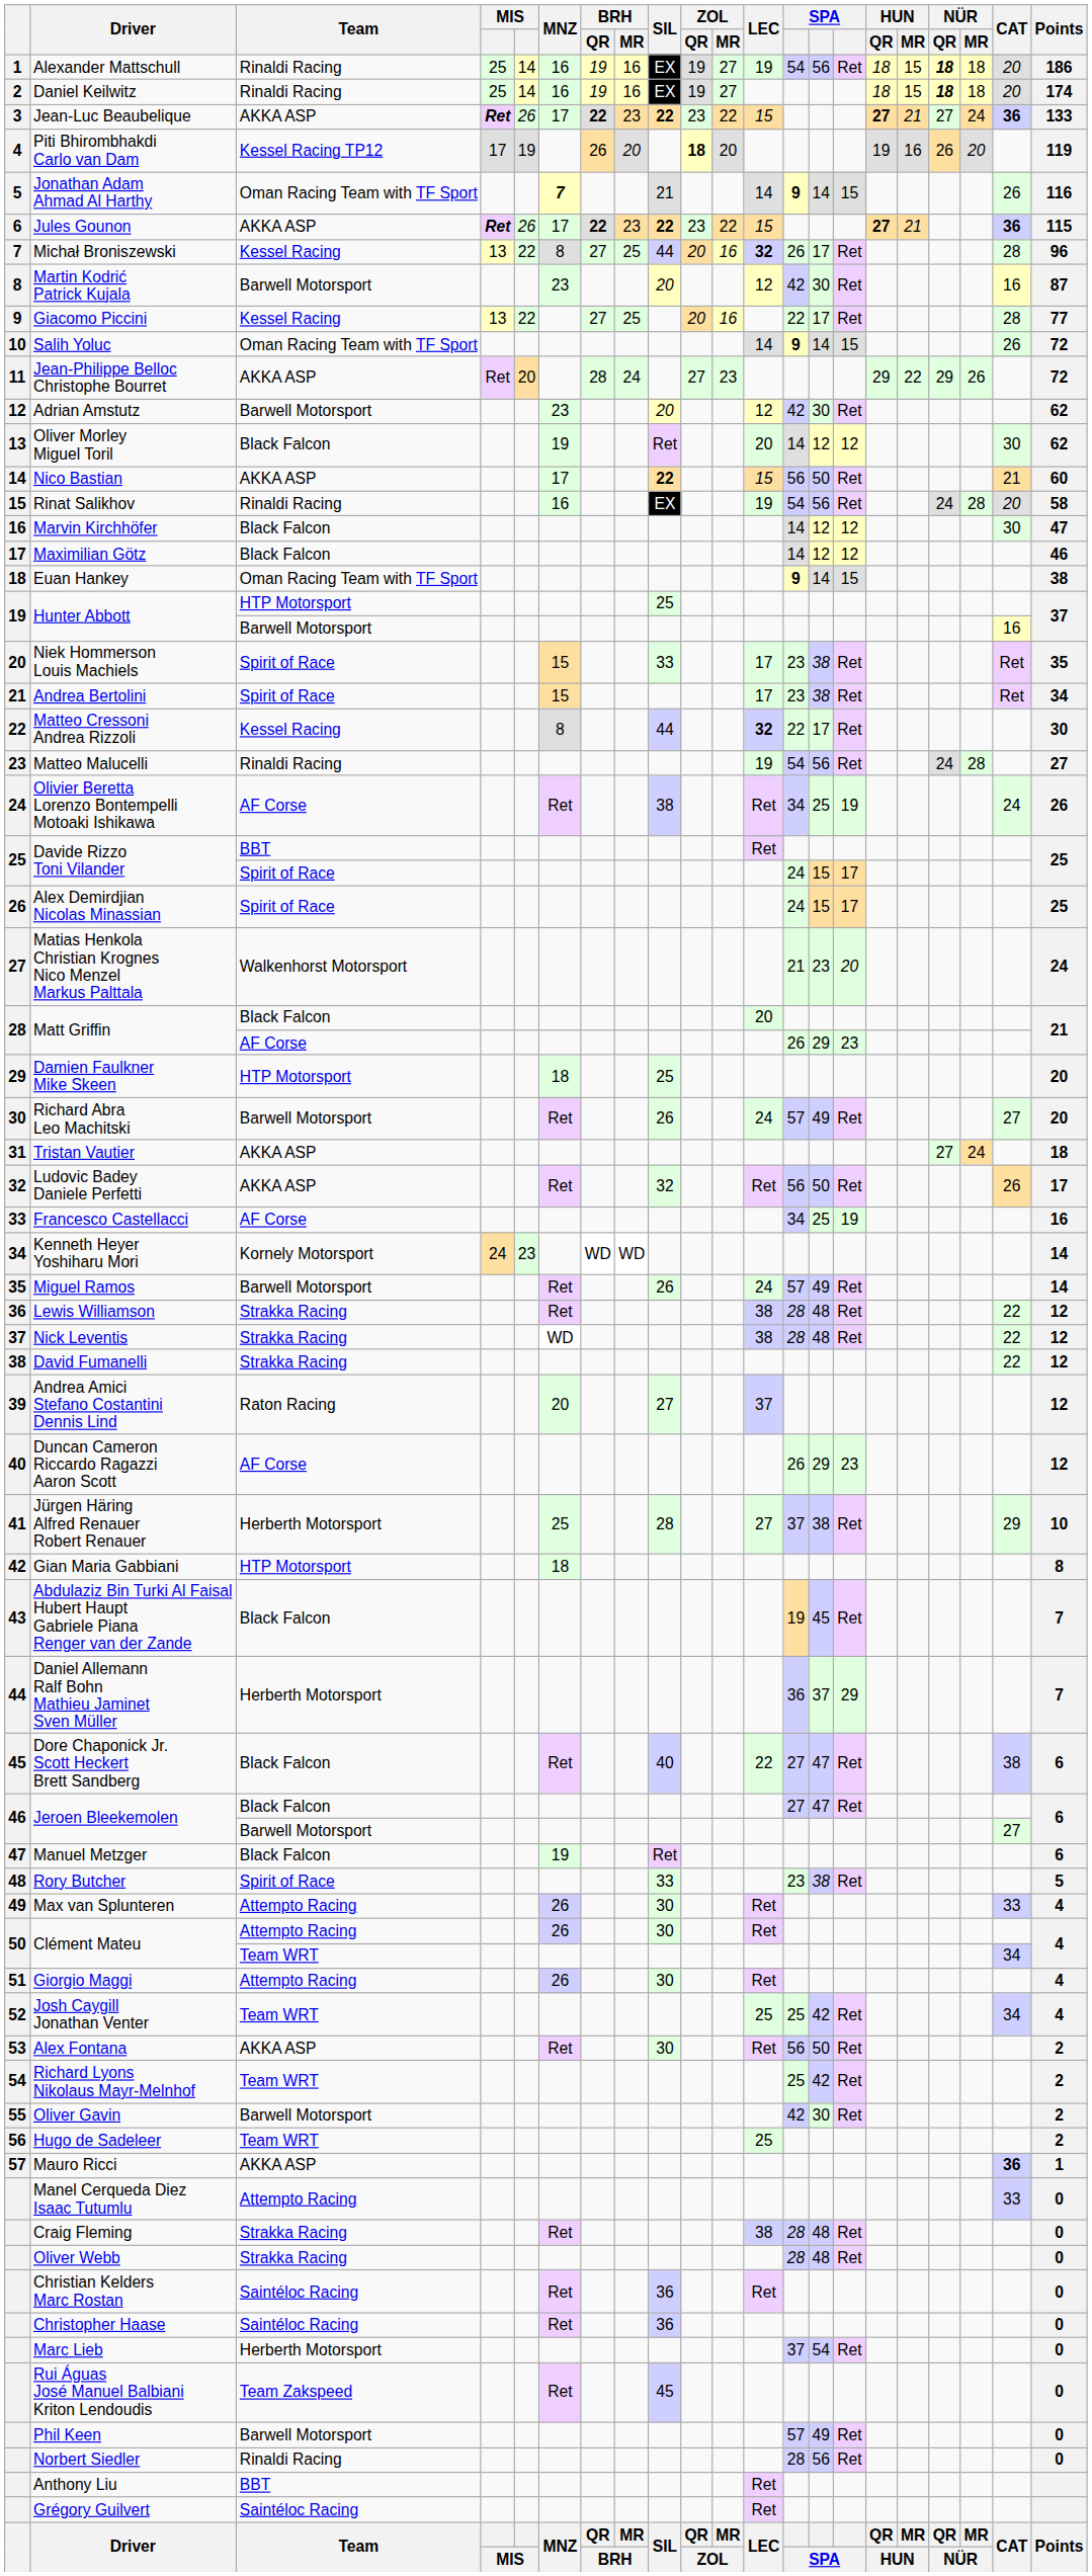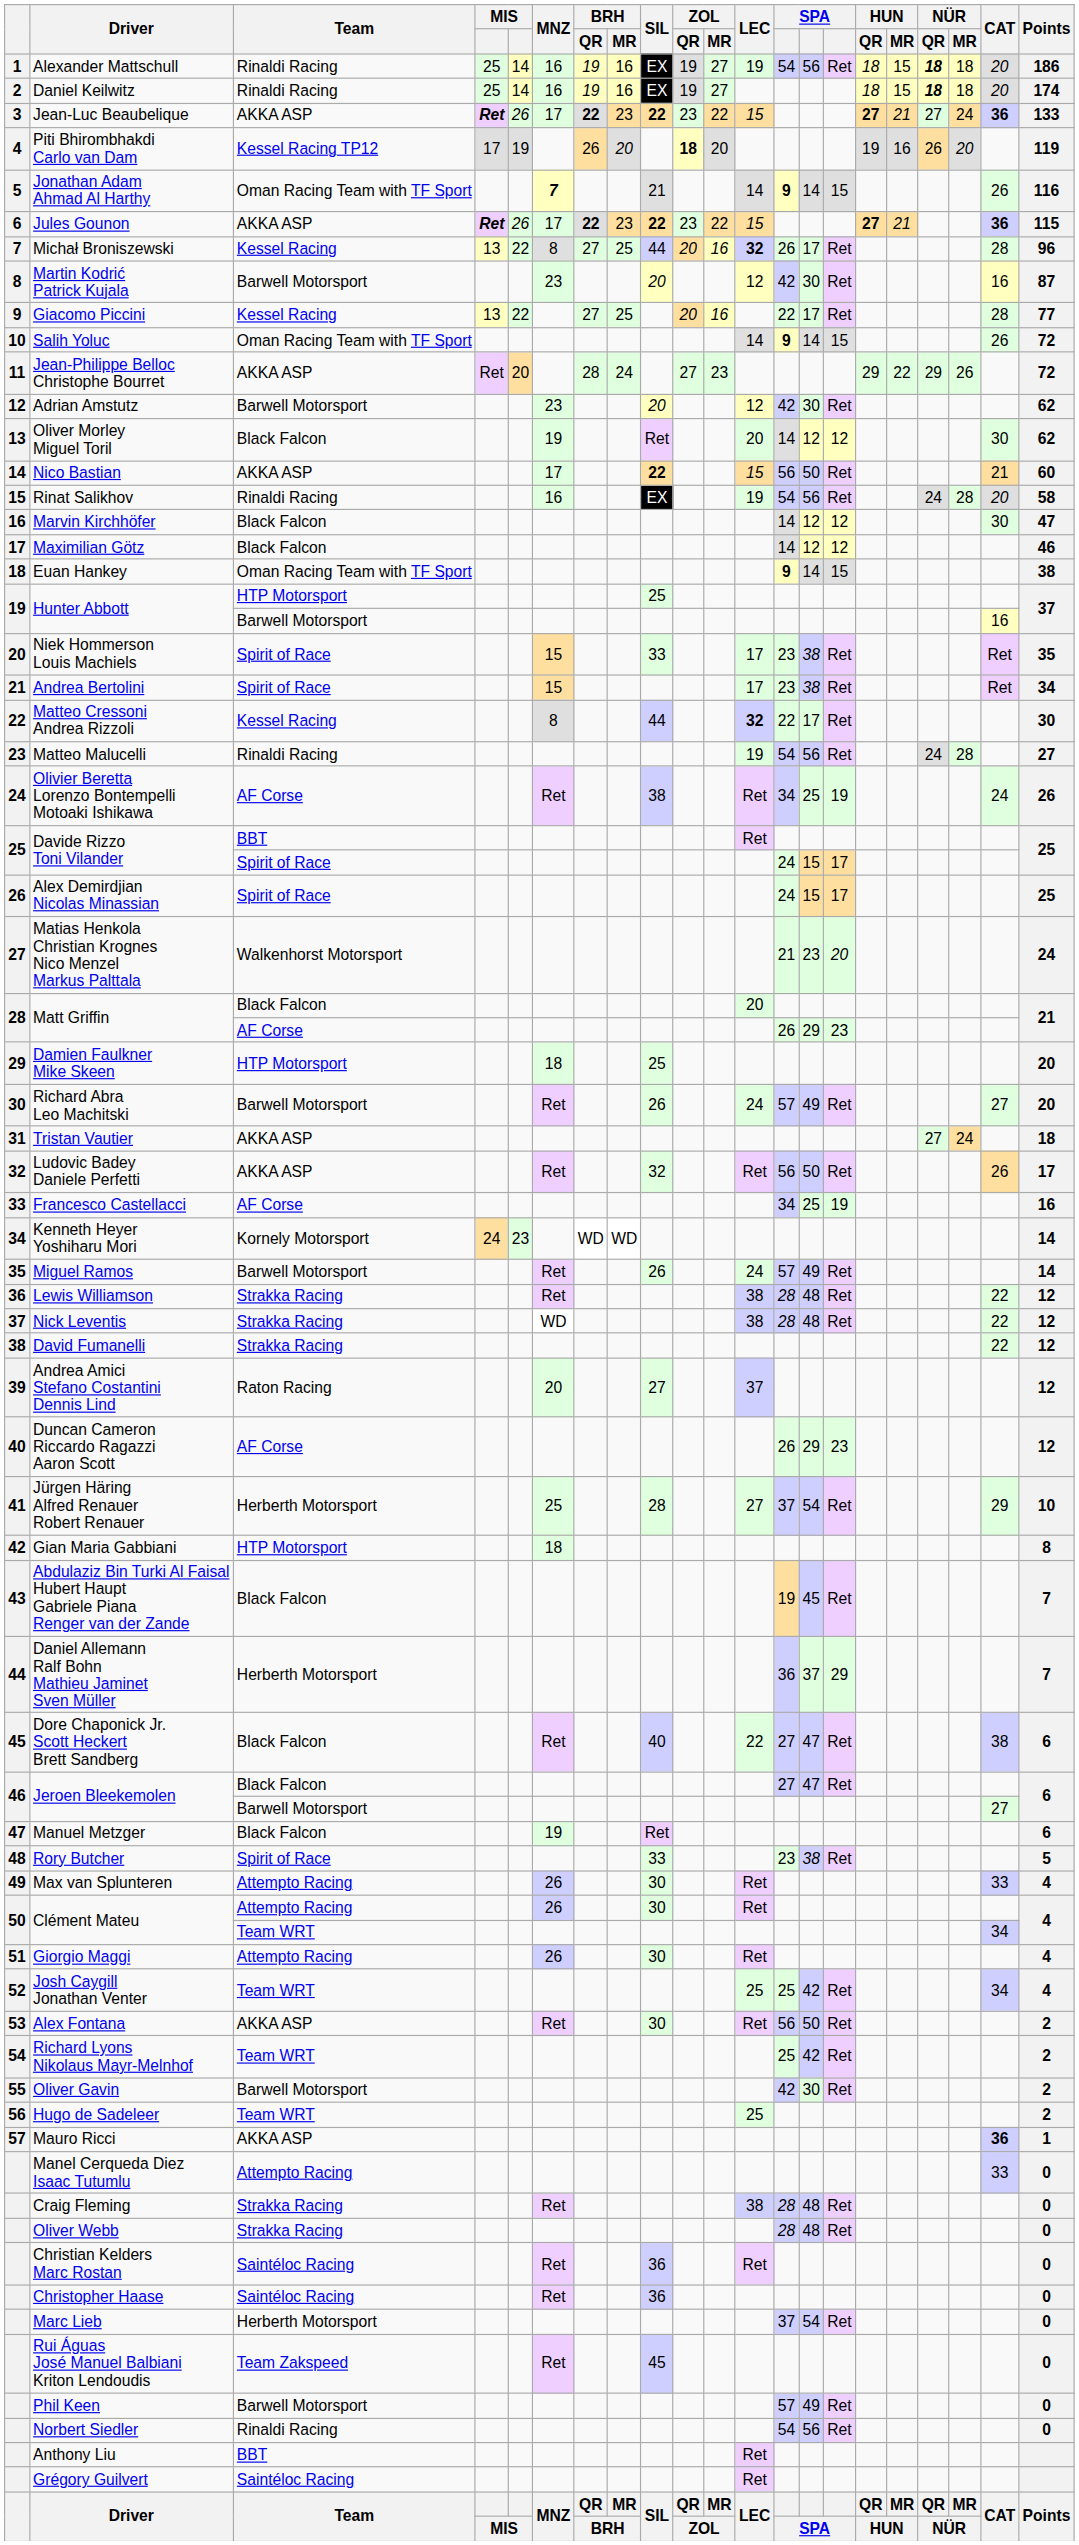Jürgen Häring Alfred Renauer Robert Renauer | column 14: 38 -> 54
Norbert Siedler | column 13: 28 -> 54
